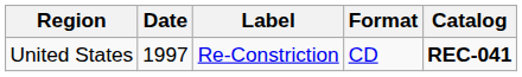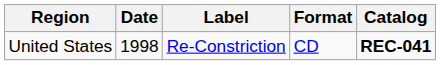United States | Date: 1997 -> 1998
